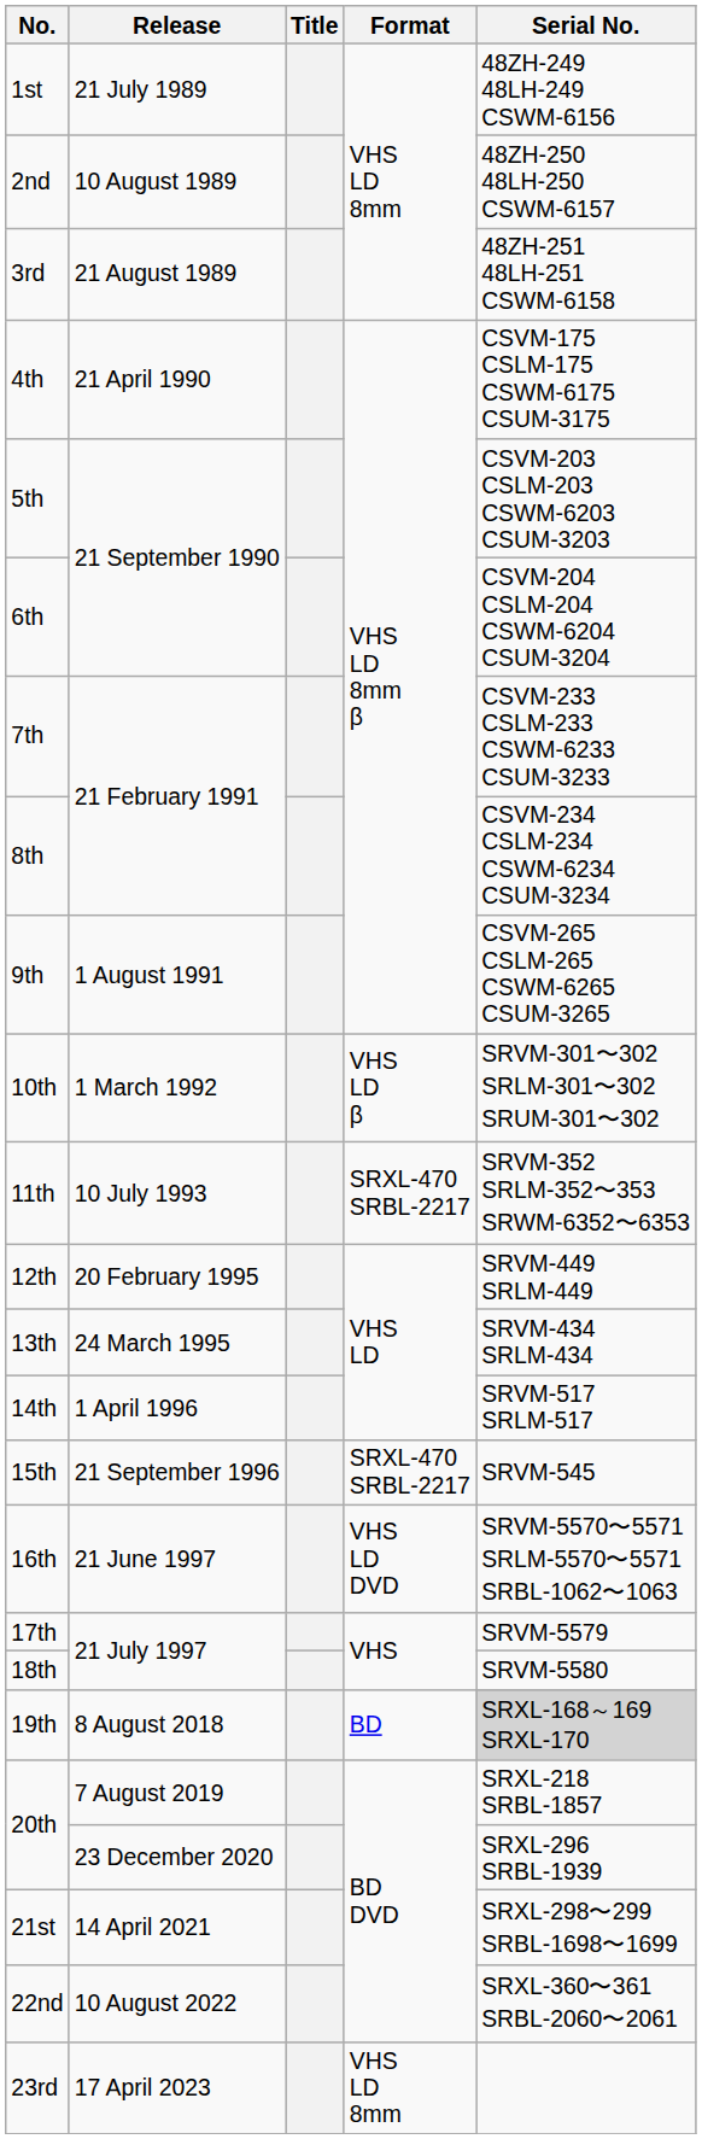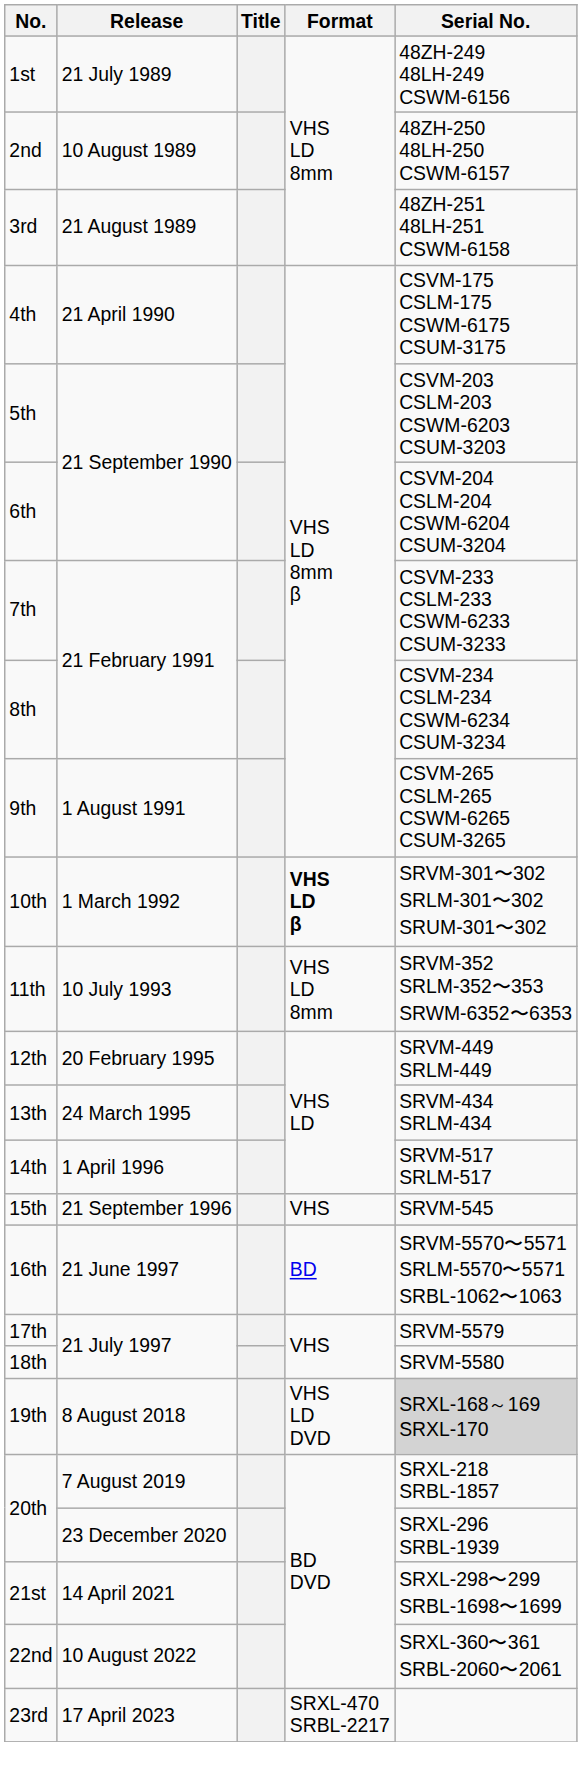10th | Format: normal -> bold
11th | Format: SRXL-470 SRBL-2217 -> VHS LD 8mm
15th | Format: SRXL-470 SRBL-2217 -> VHS
16th | Format: VHS LD DVD -> BD
19th | Format: BD -> VHS LD DVD
23rd | Format: VHS LD 8mm -> SRXL-470 SRBL-2217
